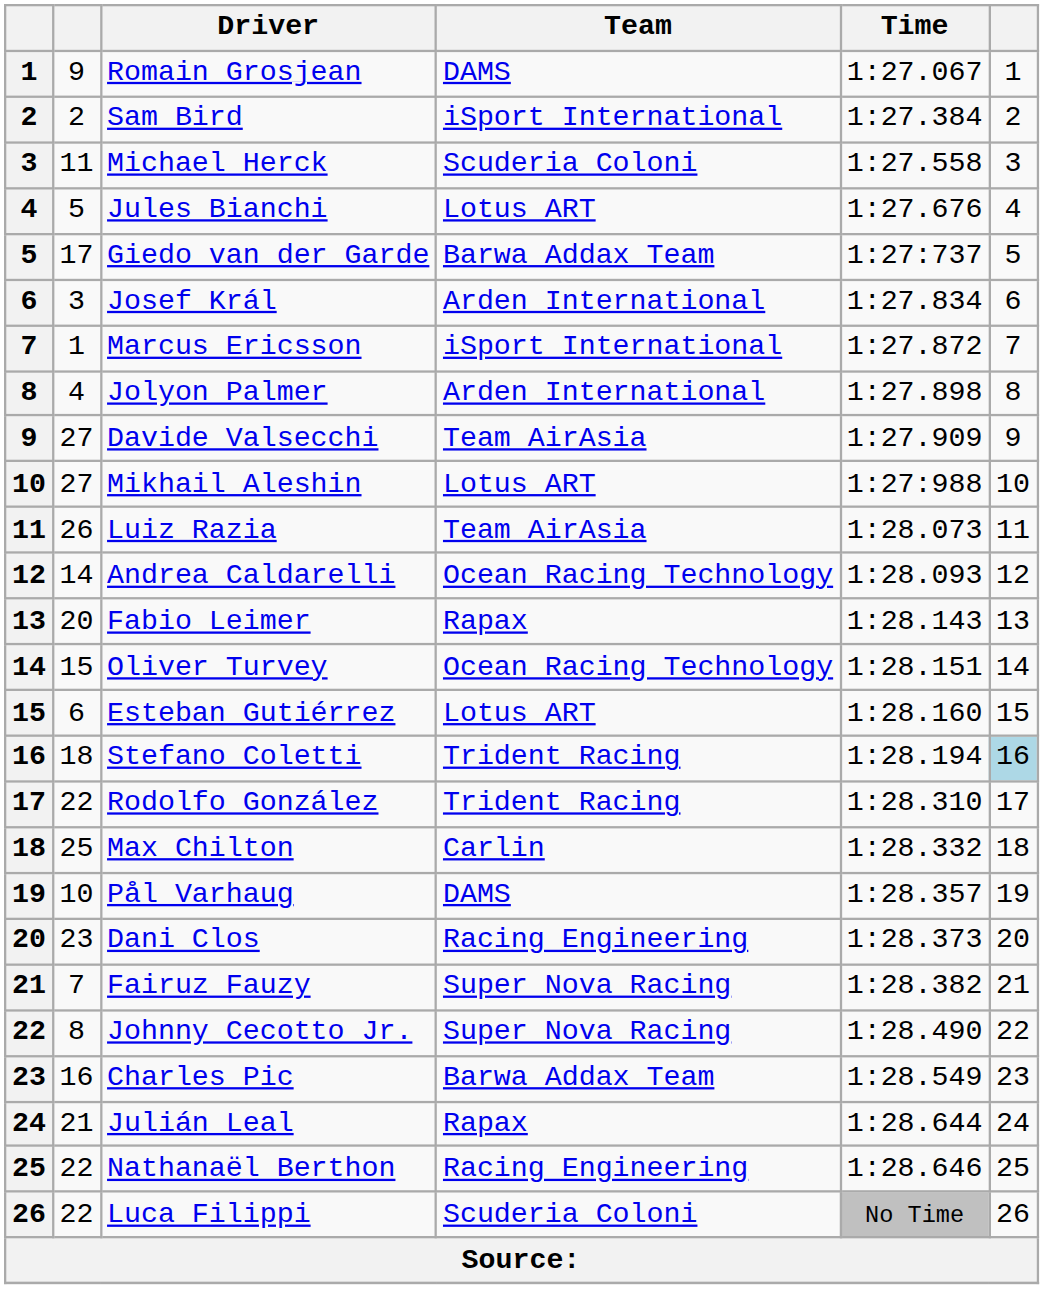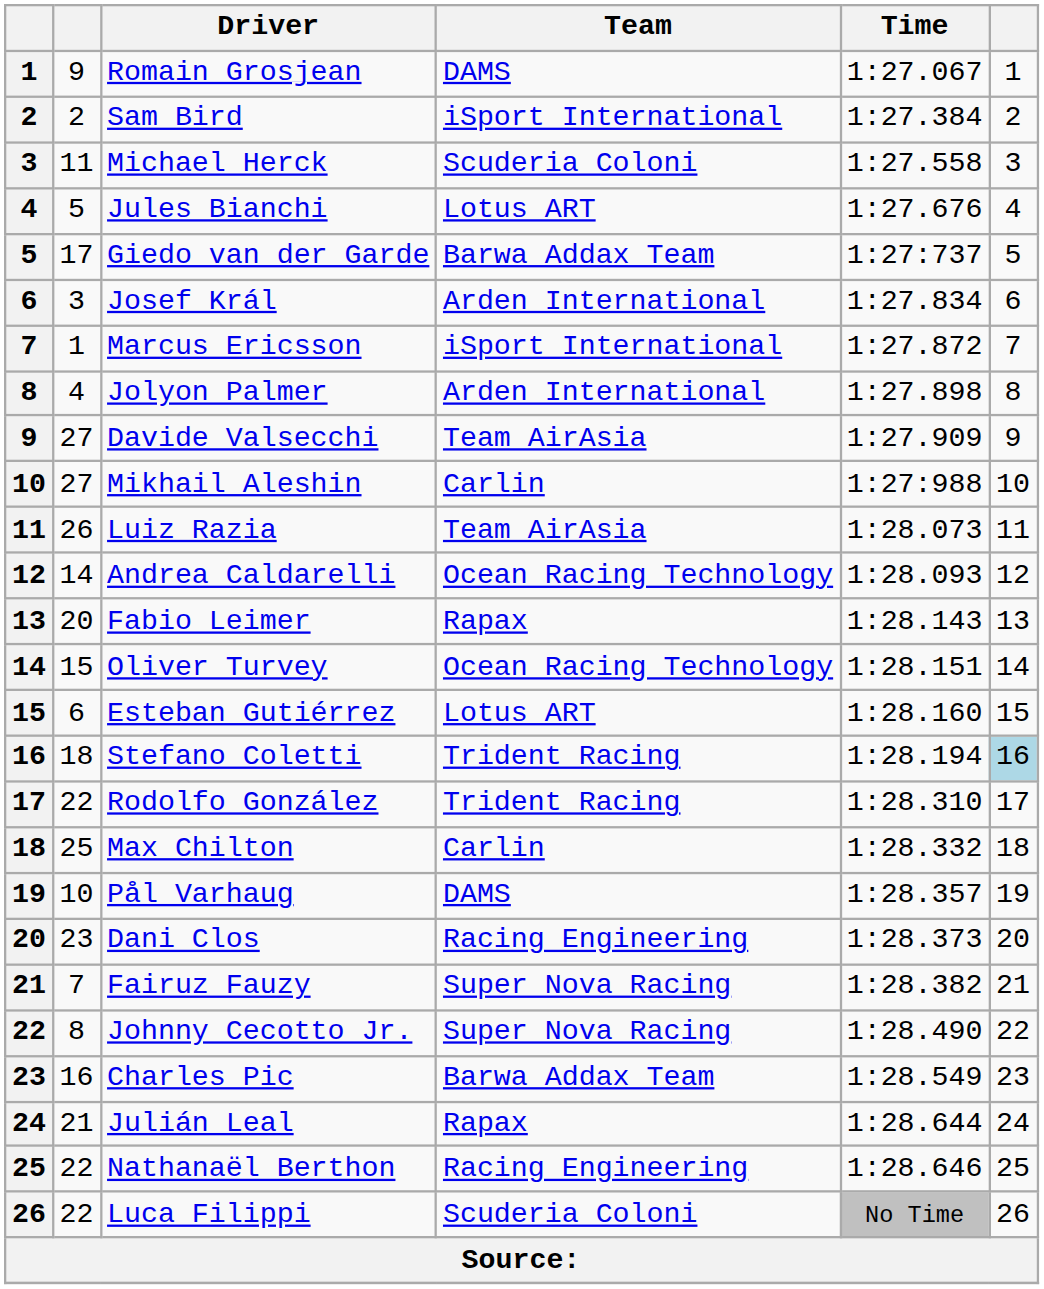Mikhail Aleshin | Team: Lotus ART -> Carlin
